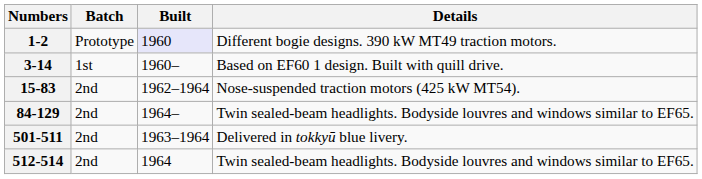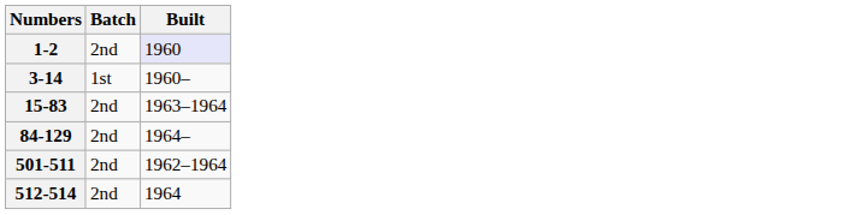- column: Details | Different bogie designs. 390 kW MT49 traction motors. | Based on EF60 1 design. Built with quill drive. | Nose-suspended traction motors (425 kW MT54). | Twin sealed-beam headlights. Bodyside louvres and windows similar to EF65. | Delivered in tokkyū blue livery. | Twin sealed-beam headlights. Bodyside louvres and windows similar to EF65.
1-2 | Batch: Prototype -> 2nd
15-83 | Built: 1962–1964 -> 1963–1964
501-511 | Built: 1963–1964 -> 1962–1964
